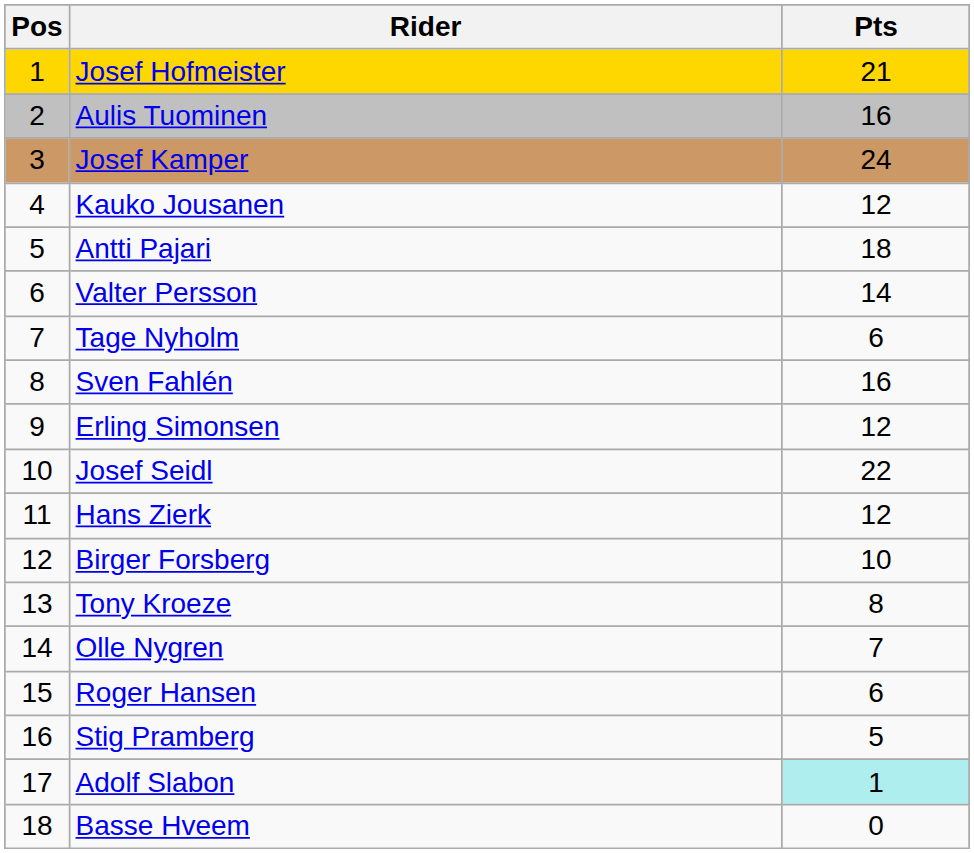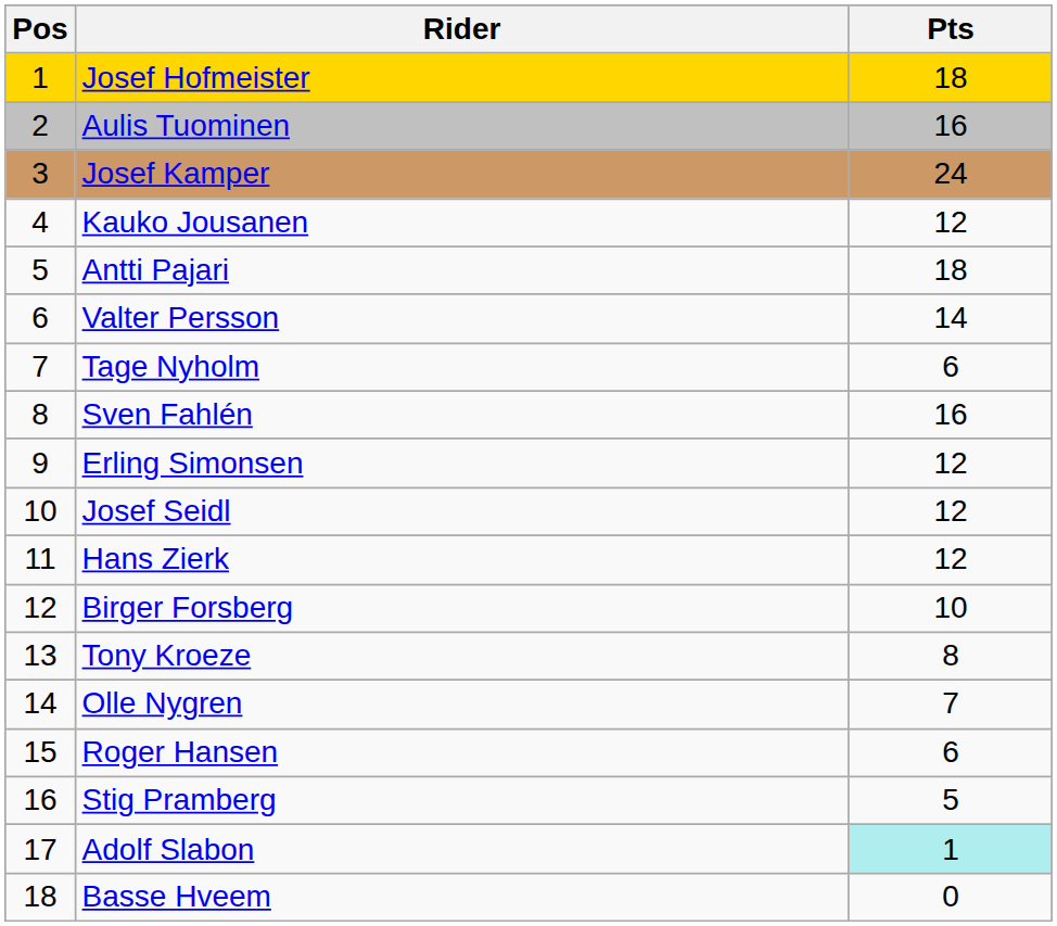Josef Hofmeister | Pts: 21 -> 18
Josef Seidl | Pts: 22 -> 12
